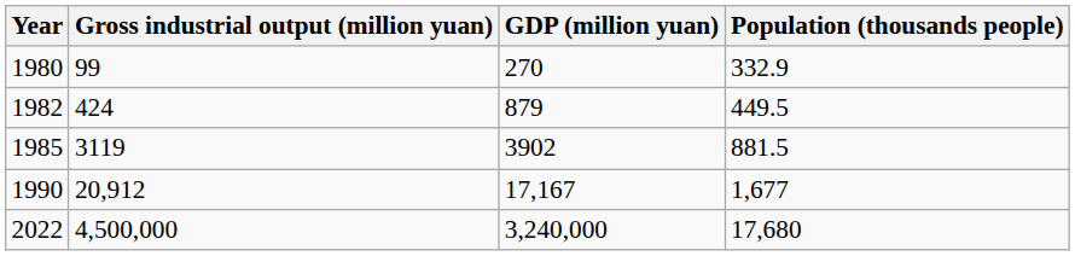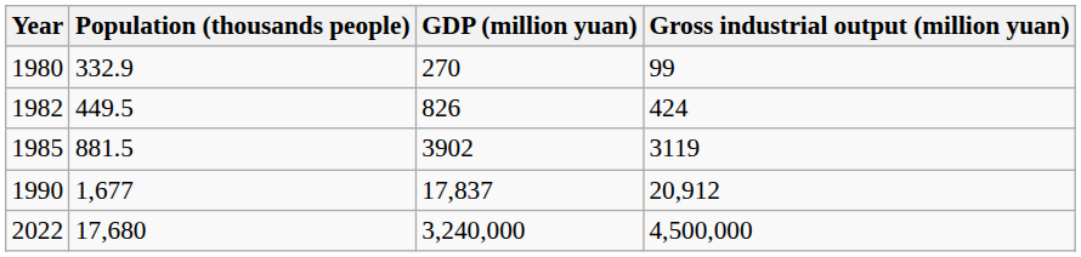columns swapped: Population (thousands people) <-> Gross industrial output (million yuan)
1982 | GDP (million yuan): 879 -> 826
1990 | GDP (million yuan): 17,167 -> 17,837
